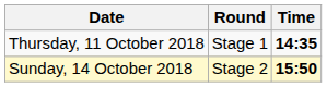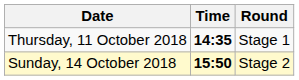columns swapped: Time <-> Round
